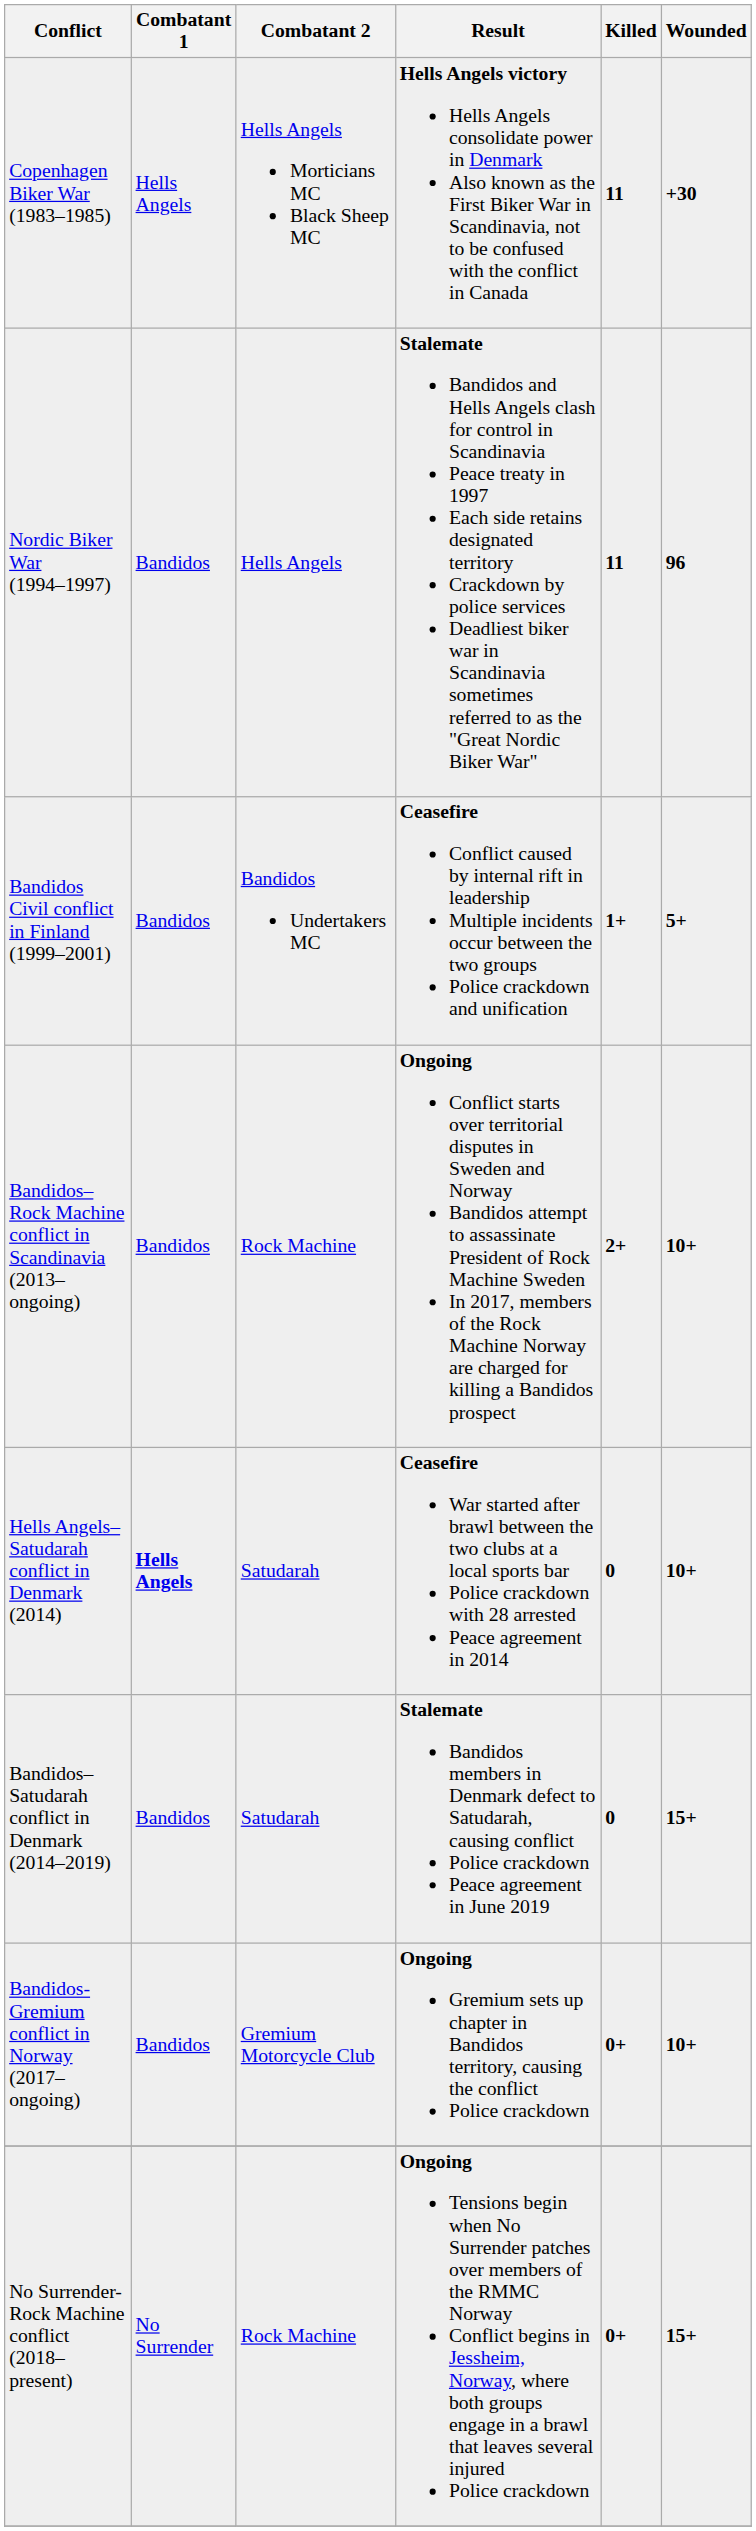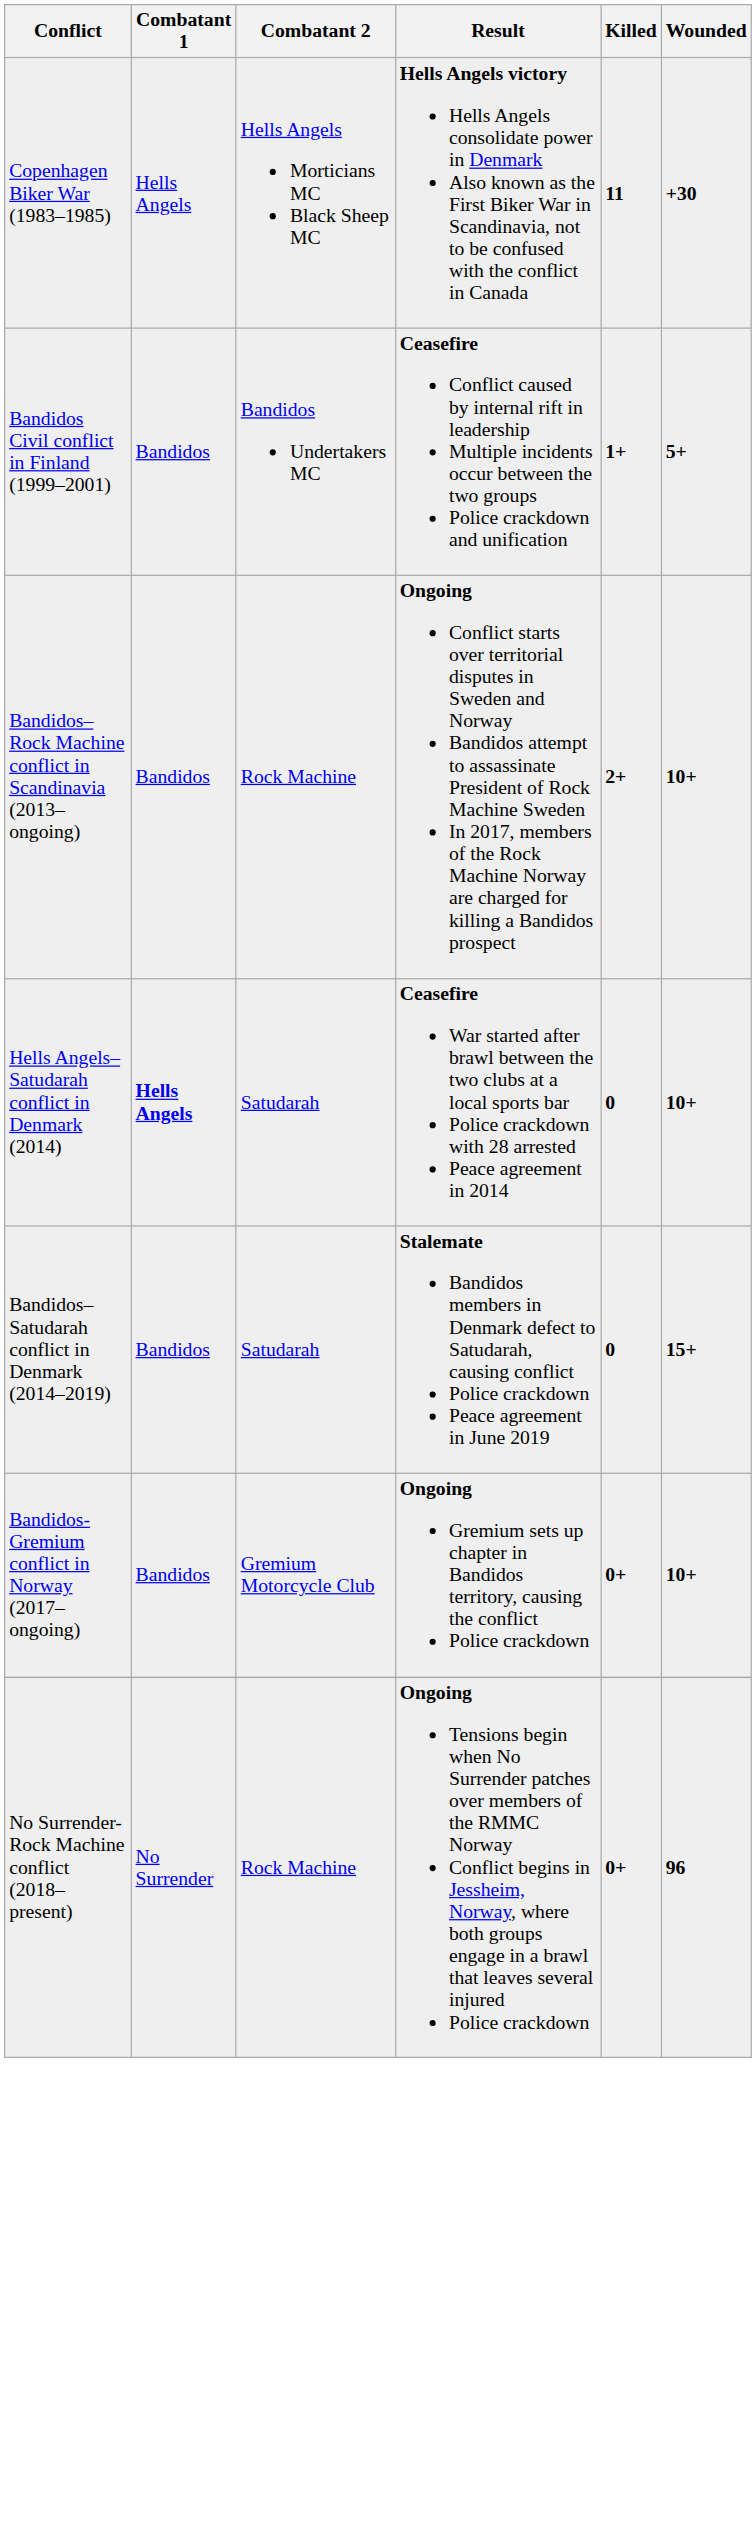- row: Nordic Biker War (1994–1997) | Bandidos | Hells Angels | Stalemate Bandidos and Hells Angels clash for control in Scandinavia Peace treaty in 1997 Each side retains designated territory Crackdown by police services Deadliest biker war in Scandinavia sometimes referred to as the "Great Nordic Biker War" | 11 | 96
No Surrender-Rock Machine conflict (2018–present) | Wounded: 15+ -> 96
